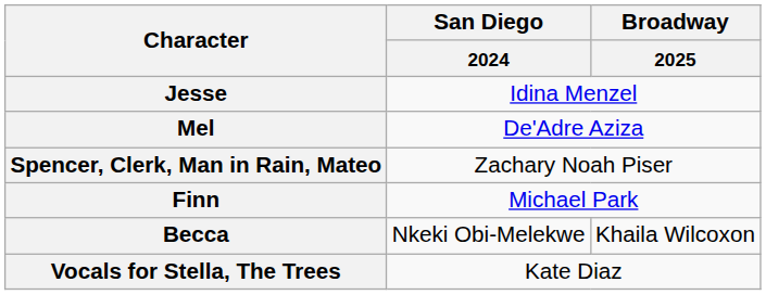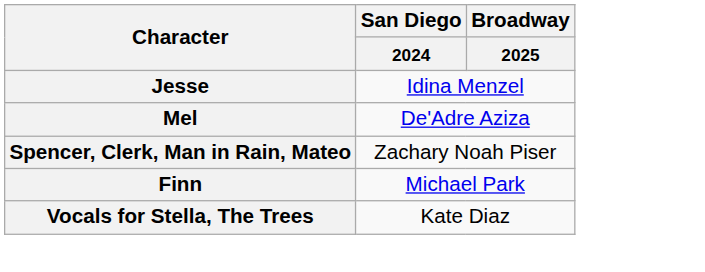- row: Becca | Nkeki Obi-Melekwe | Khaila Wilcoxon
